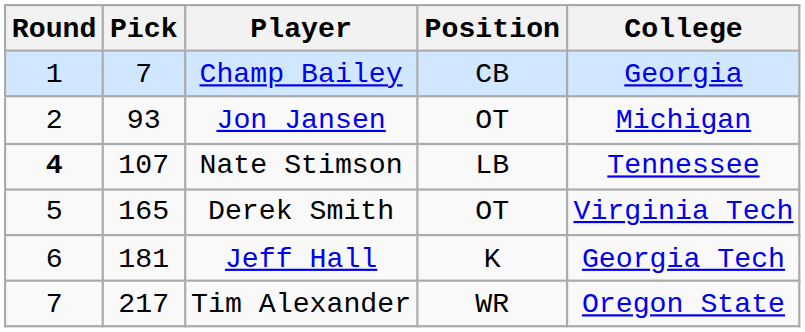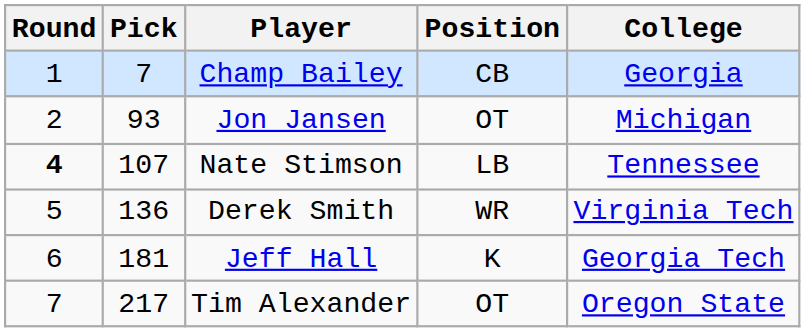Derek Smith | Pick: 165 -> 136
Derek Smith | Position: OT -> WR
Tim Alexander | Position: WR -> OT
